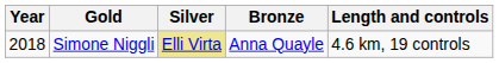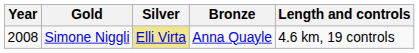Simone Niggli | Year: 2018 -> 2008
